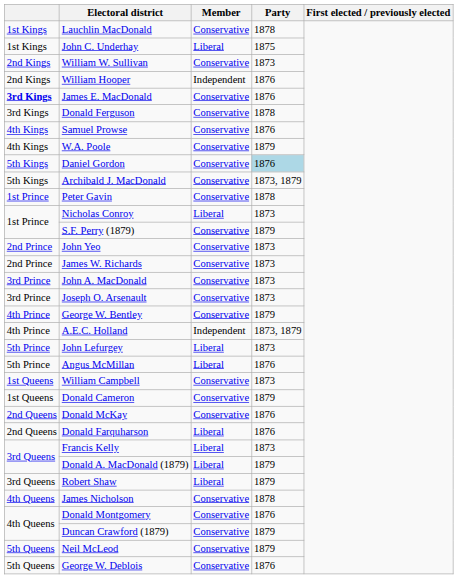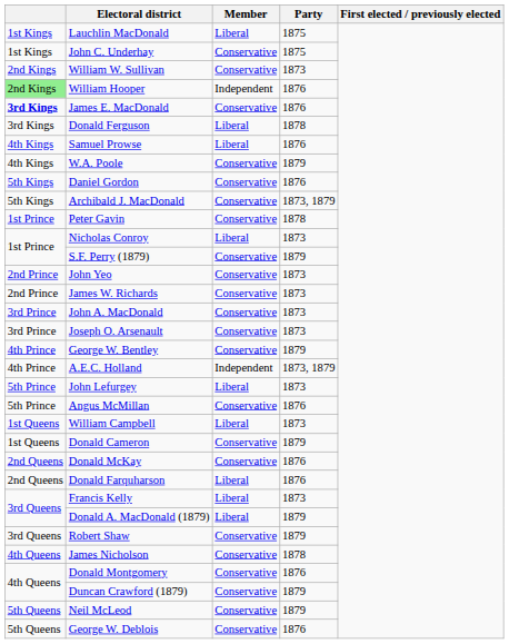Lauchlin MacDonald | Member: Conservative -> Liberal
Lauchlin MacDonald | Party: 1878 -> 1875
John C. Underhay | Member: Liberal -> Conservative
William Hooper | column 1: no background -> lightgreen background
Donald Ferguson | Member: Conservative -> Liberal
Samuel Prowse | Member: Conservative -> Liberal
Daniel Gordon | Party: lightblue background -> no background
Angus McMillan | Member: Liberal -> Conservative
William Campbell | Member: Conservative -> Liberal
Robert Shaw | Member: Liberal -> Conservative
